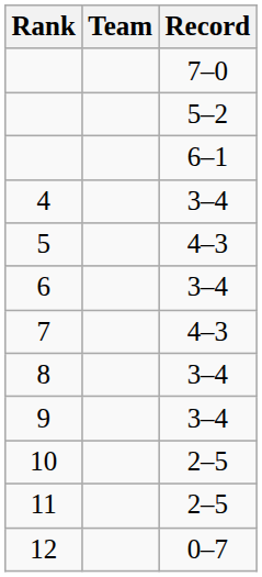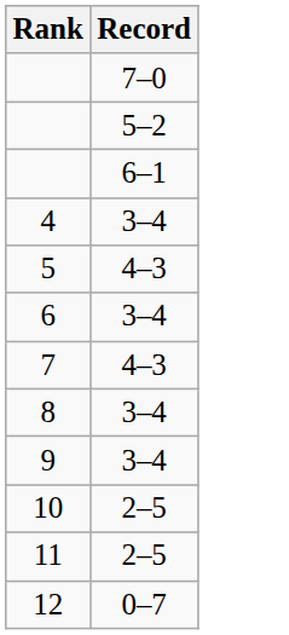- column: Team
